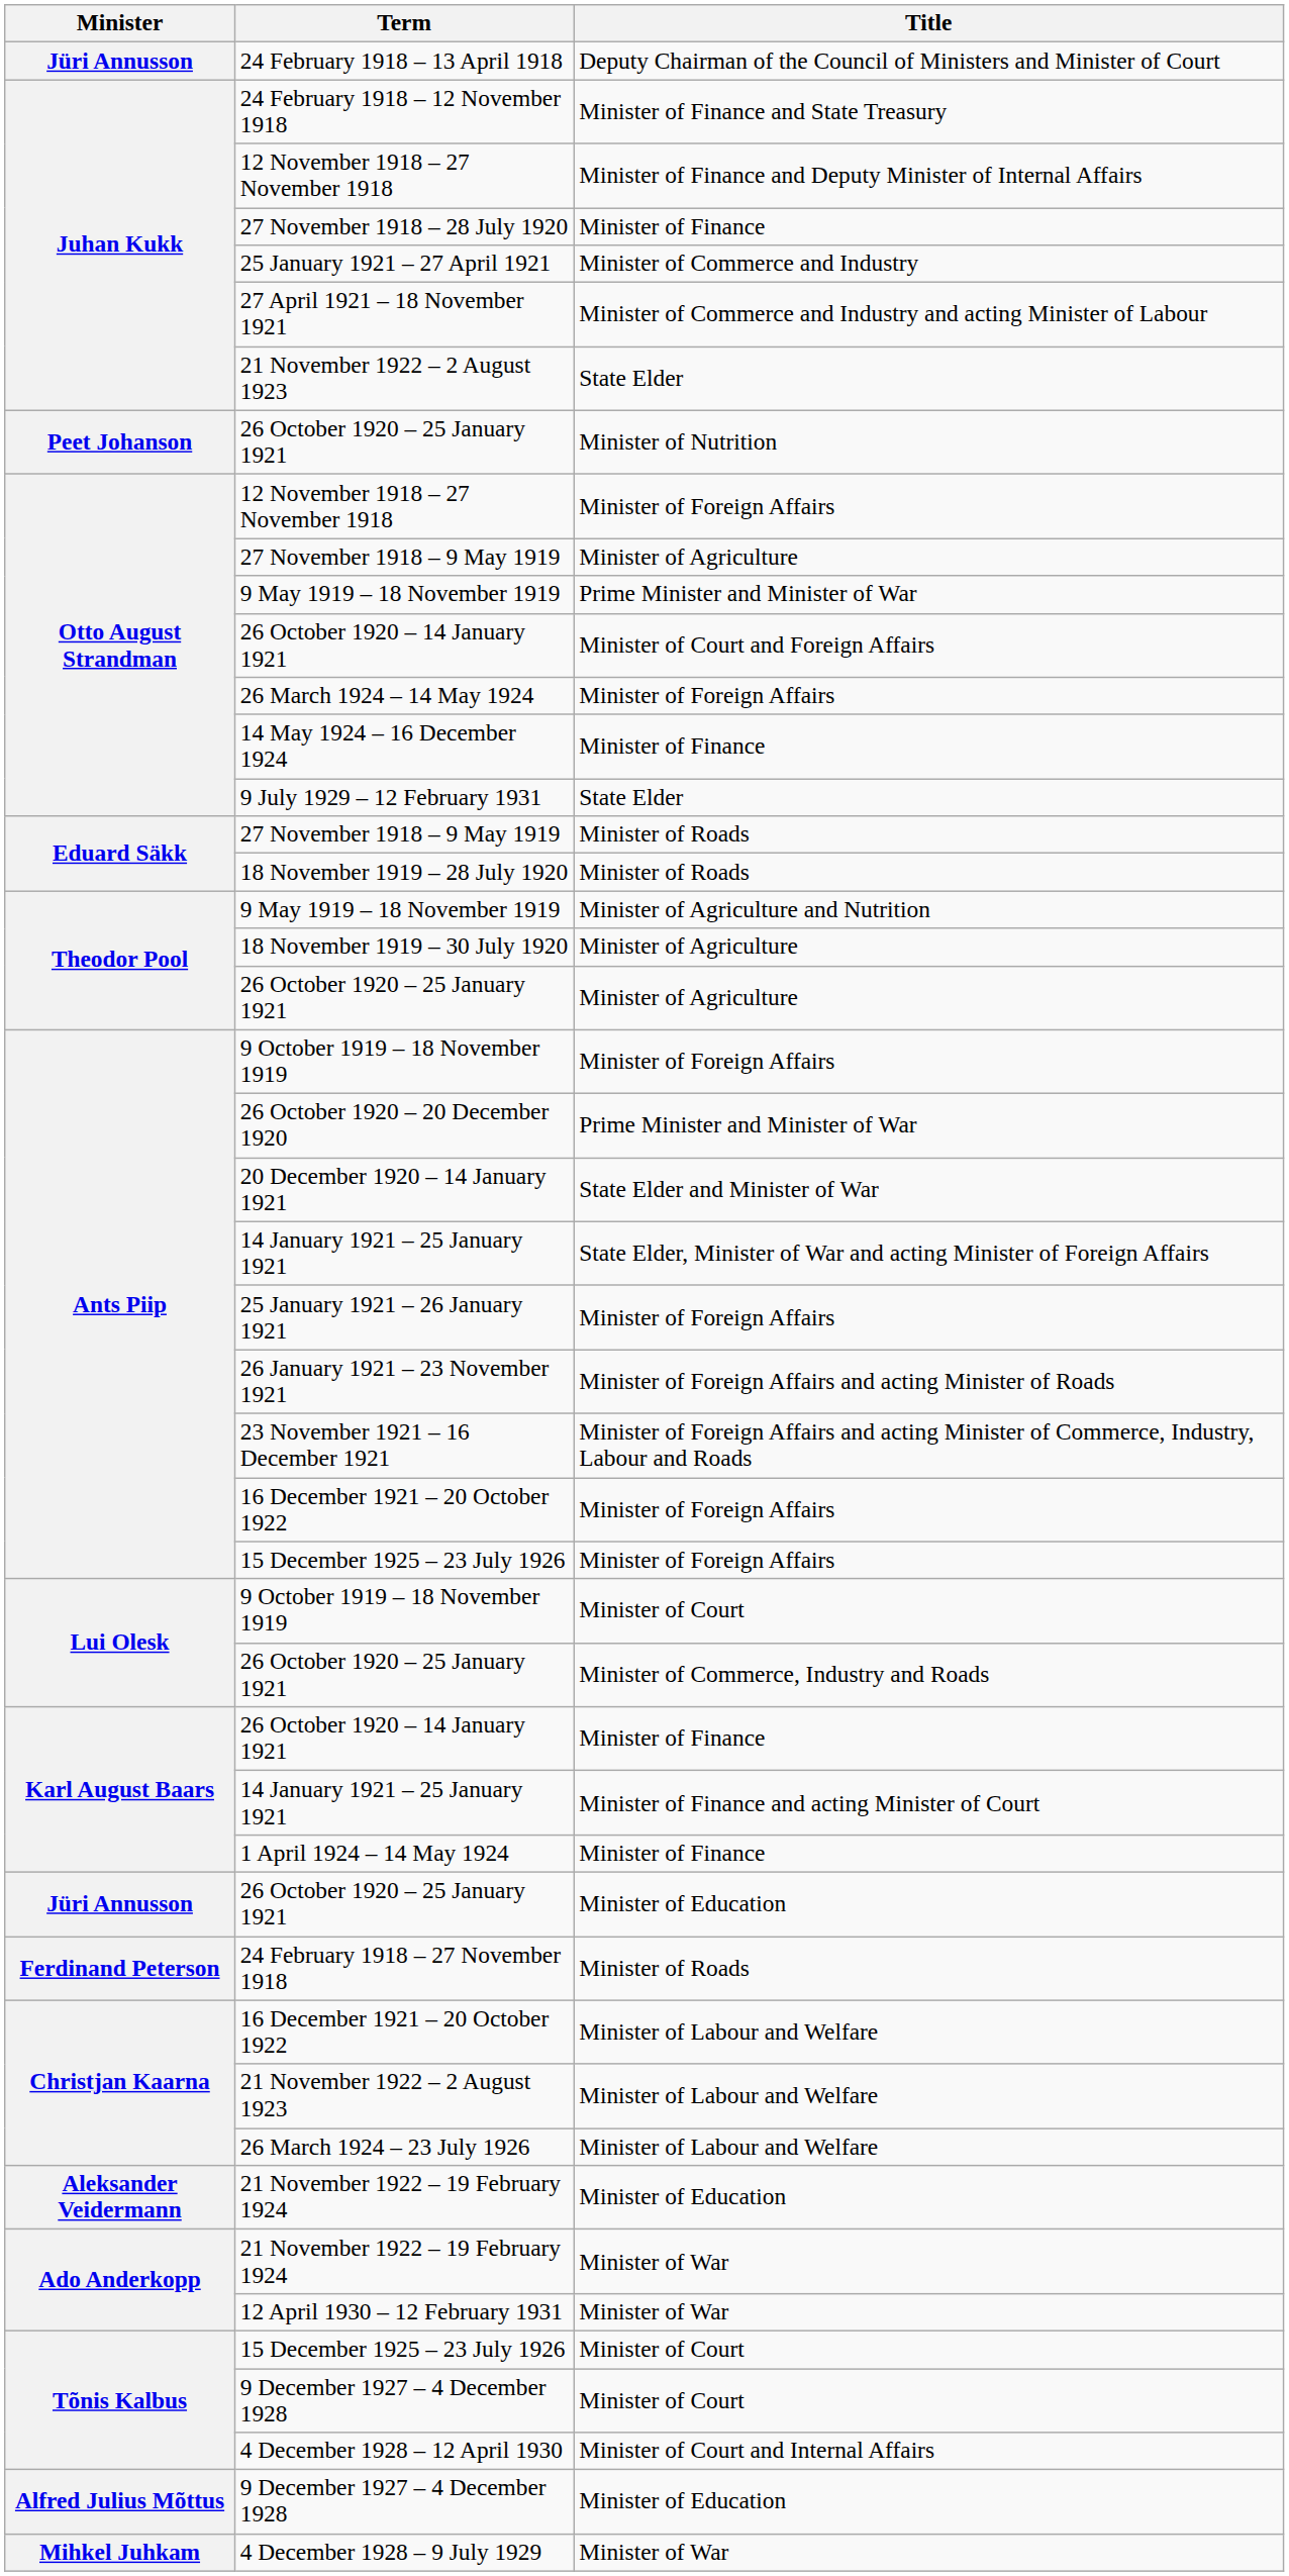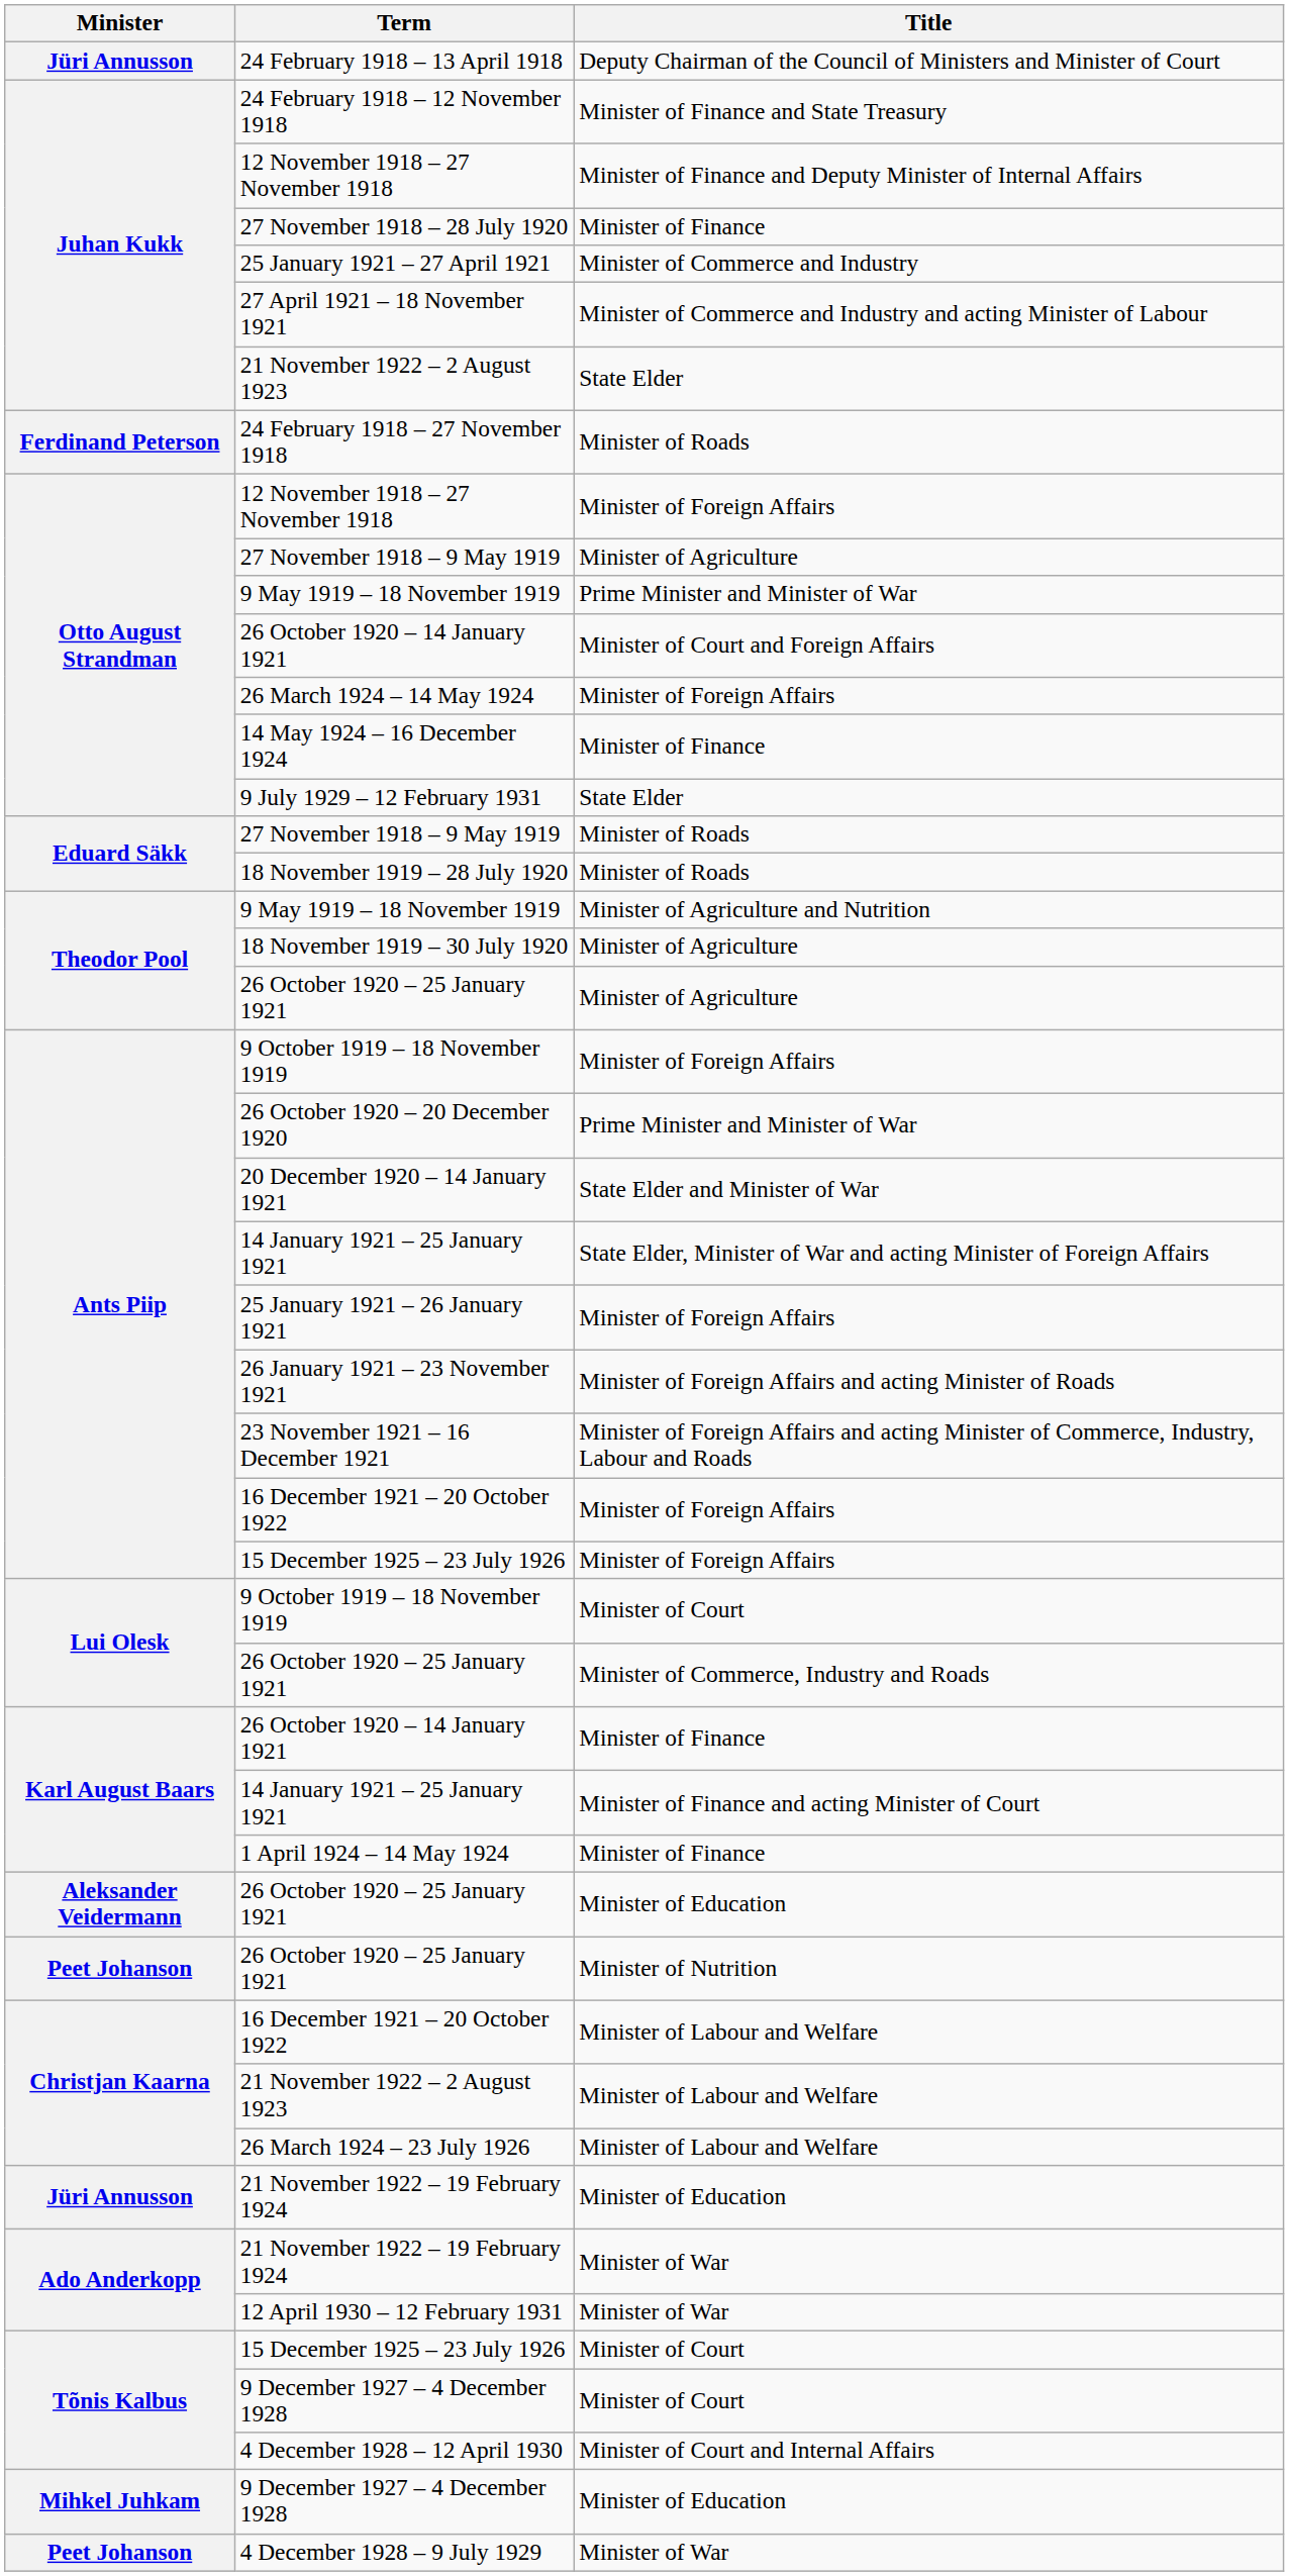rows swapped: 24 February 1918 – 27 November 1918 <-> 26 October 1920 – 25 January 1921 / Minister of Nutrition
26 October 1920 – 25 January 1921 / Minister of Education | Minister: Jüri Annusson -> Aleksander Veidermann
21 November 1922 – 19 February 1924 / Minister of Education | Minister: Aleksander Veidermann -> Jüri Annusson
9 December 1927 – 4 December 1928 / Minister of Education | Minister: Alfred Julius Mõttus -> Mihkel Juhkam
4 December 1928 – 9 July 1929 | Minister: Mihkel Juhkam -> Peet Johanson
